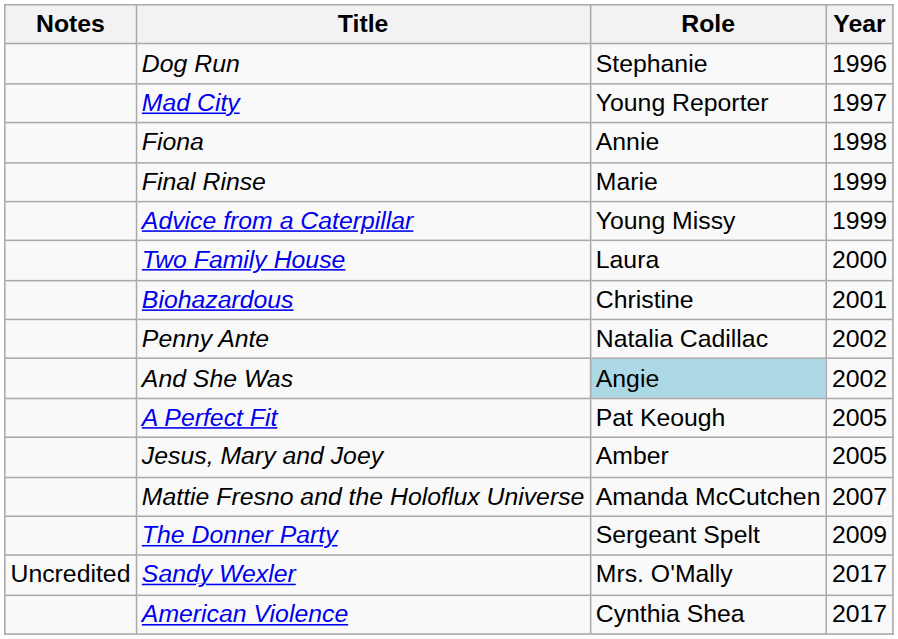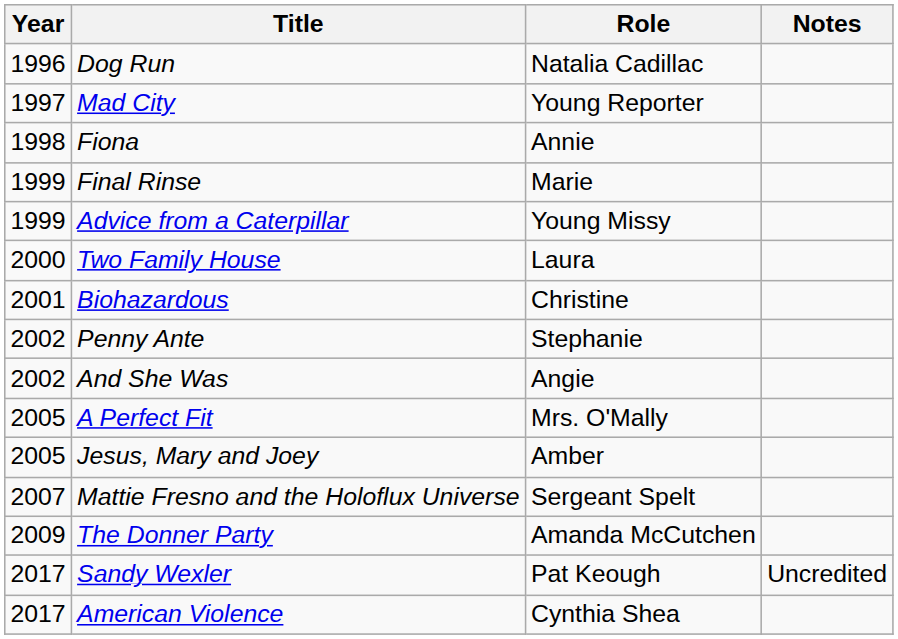columns swapped: Year <-> Notes
Dog Run | Role: Stephanie -> Natalia Cadillac
Penny Ante | Role: Natalia Cadillac -> Stephanie
And She Was | Role: lightblue background -> no background
A Perfect Fit | Role: Pat Keough -> Mrs. O'Mally
Mattie Fresno and the Holoflux Universe | Role: Amanda McCutchen -> Sergeant Spelt
The Donner Party | Role: Sergeant Spelt -> Amanda McCutchen
Sandy Wexler | Role: Mrs. O'Mally -> Pat Keough
